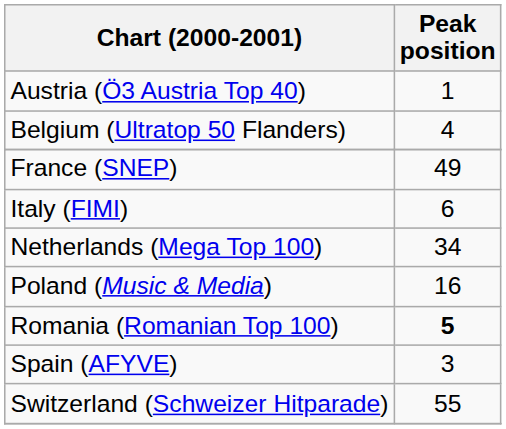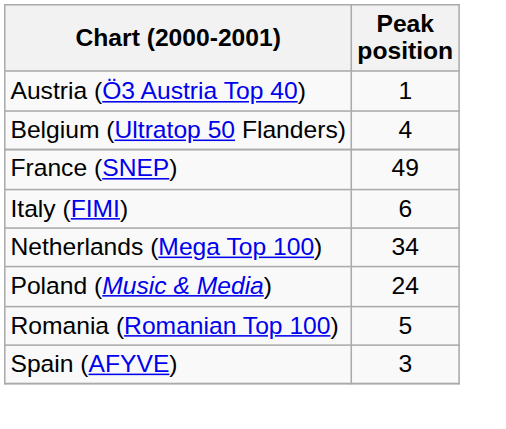Poland (Music & Media) | Peak position: 16 -> 24
Romania (Romanian Top 100) | Peak position: bold -> normal
- row: Switzerland (Schweizer Hitparade) | 55
